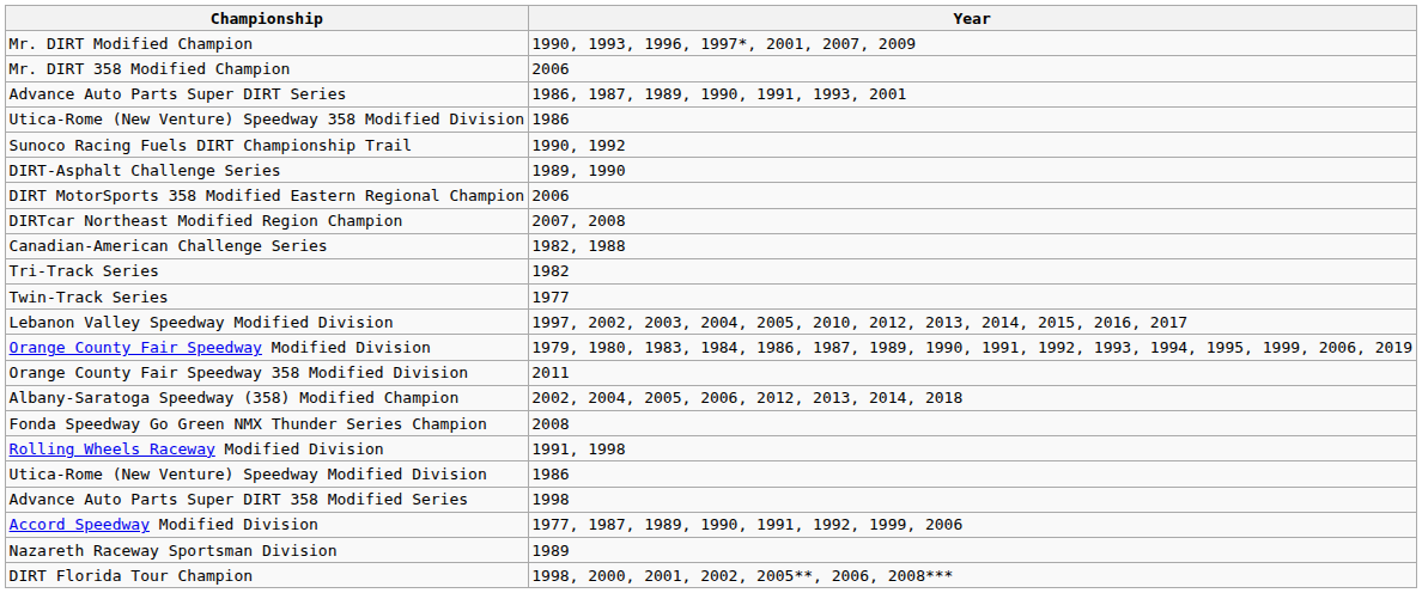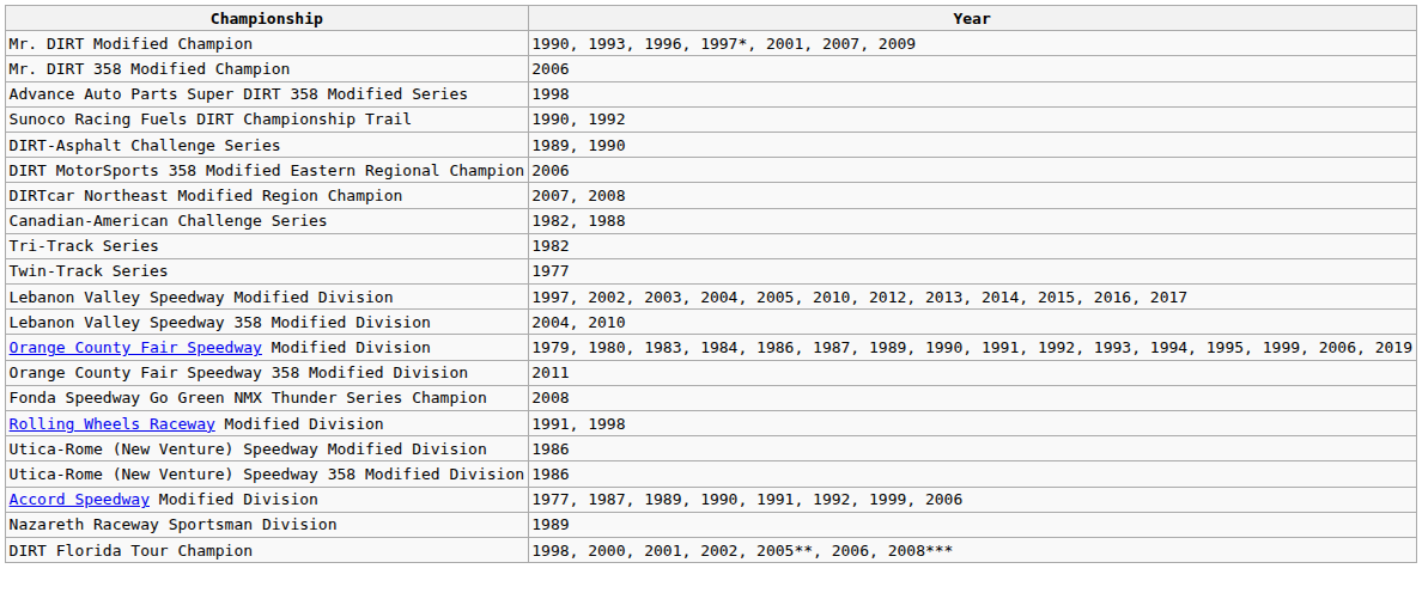- row: Advance Auto Parts Super DIRT Series | 1986, 1987, 1989, 1990, 1991, 1993, 2001
rows swapped: Advance Auto Parts Super DIRT 358 Modified Series <-> Utica-Rome (New Venture) Speedway 358 Modified Division
+ row: Lebanon Valley Speedway 358 Modified Division | 2004, 2010
- row: Albany-Saratoga Speedway (358) Modified Champion | 2002, 2004, 2005, 2006, 2012, 2013, 2014, 2018
